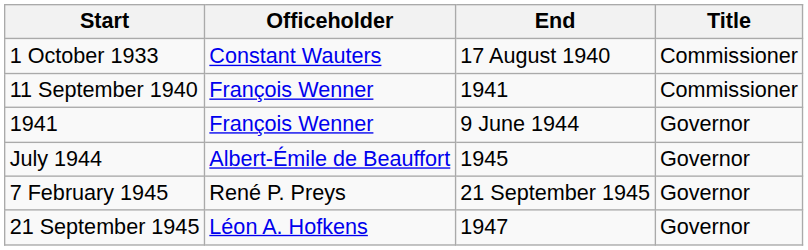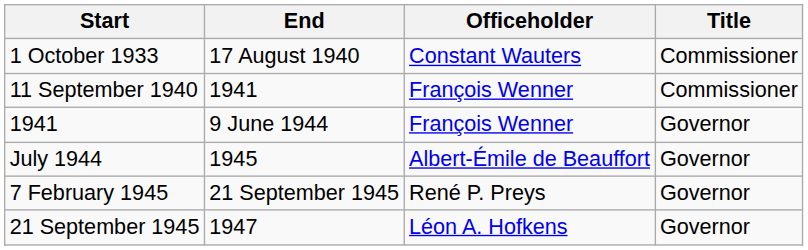columns swapped: End <-> Officeholder
